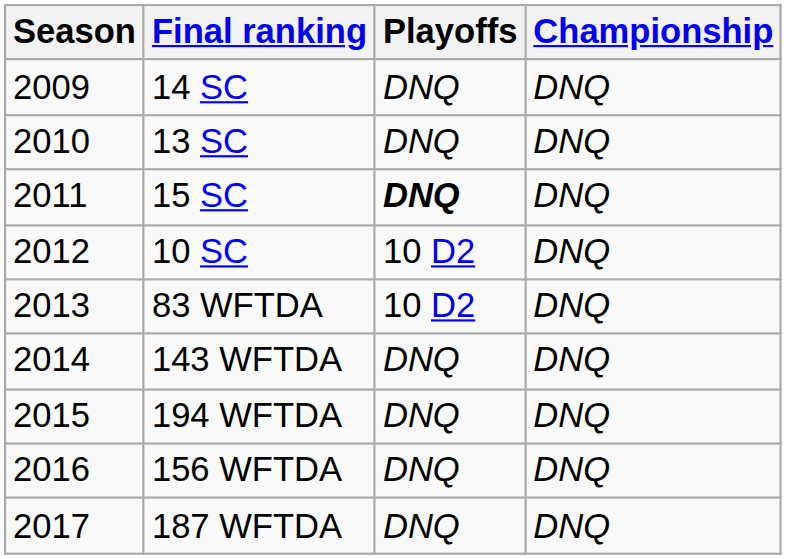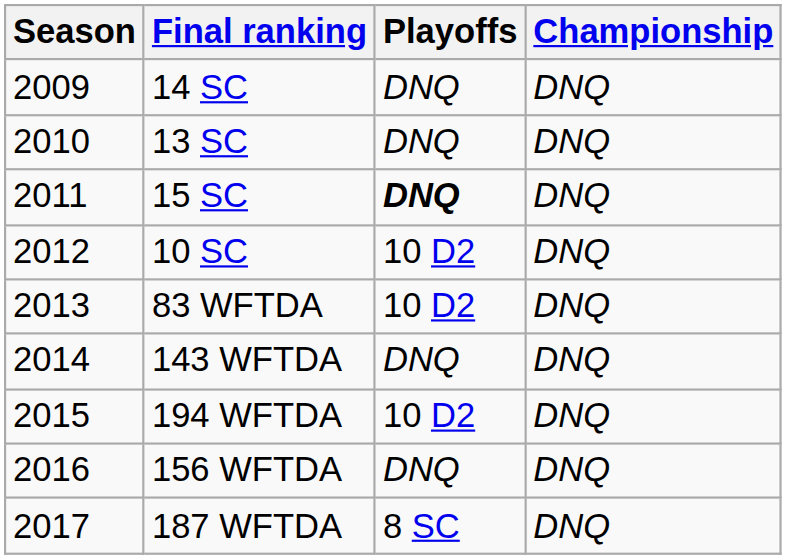194 WFTDA | Playoffs: DNQ -> 10 D2
187 WFTDA | Playoffs: DNQ -> 8 SC
